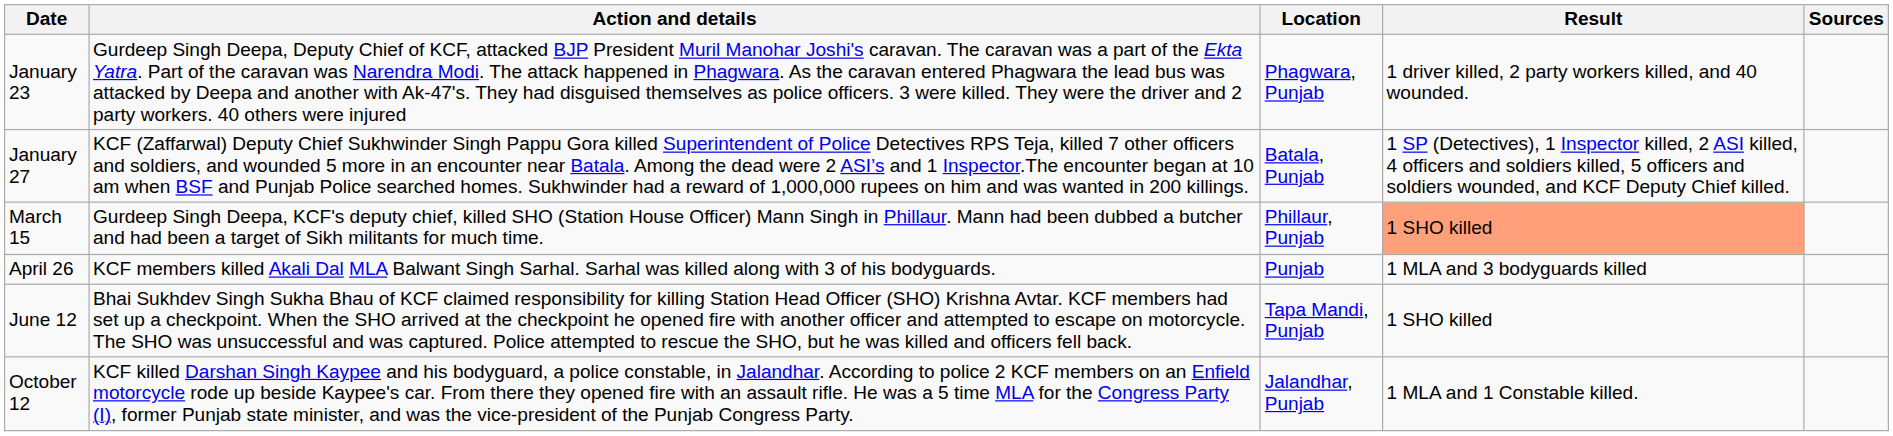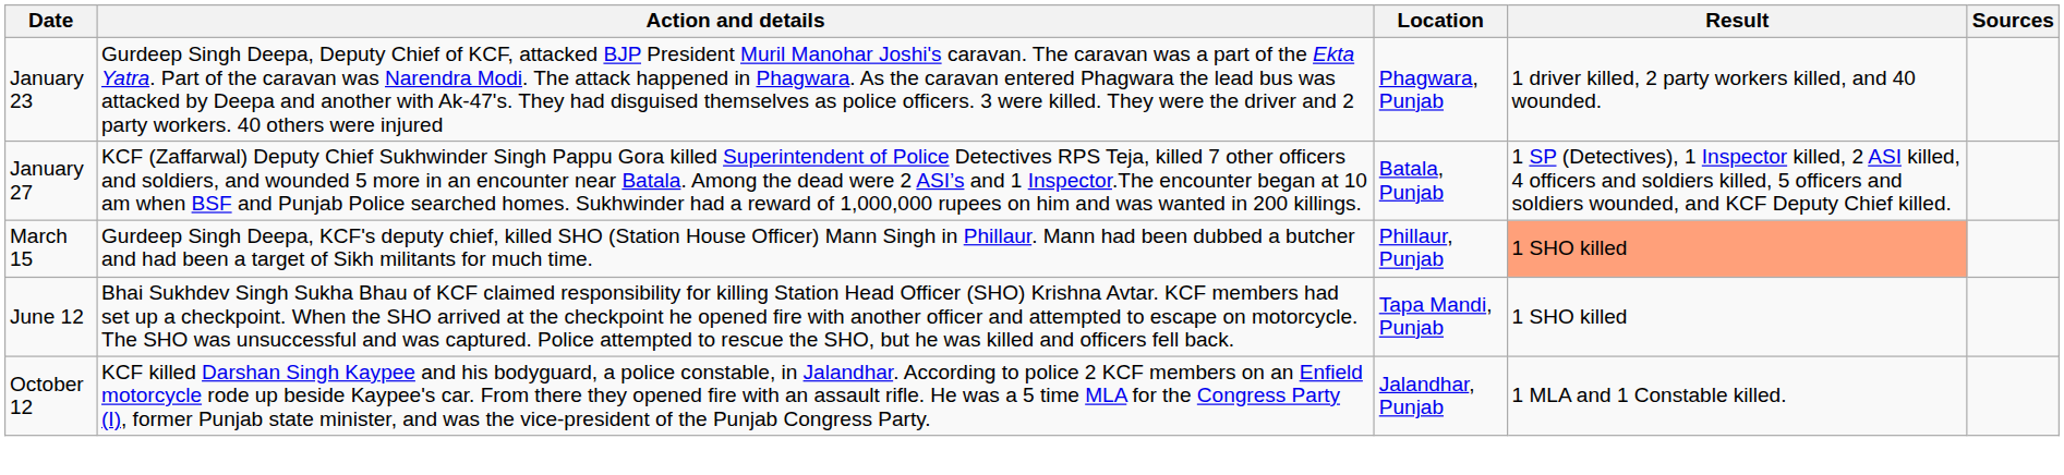- row: April 26 | KCF members killed Akali Dal MLA Balwant Singh Sarhal. Sarhal was killed along with 3 of his bodyguards. | Punjab | 1 MLA and 3 bodyguards killed
